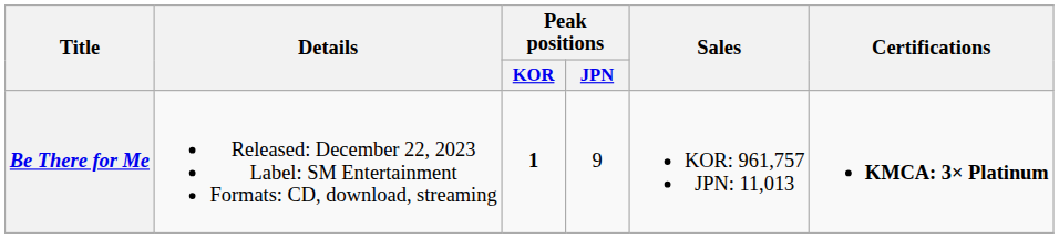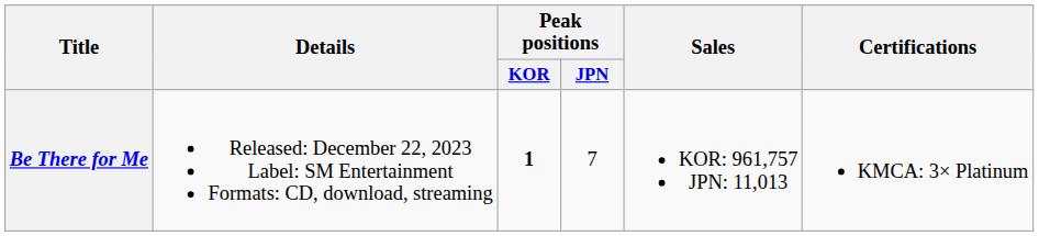Be There for Me | Peak positions / JPN: 9 -> 7
Be There for Me | Certifications: bold -> normal
